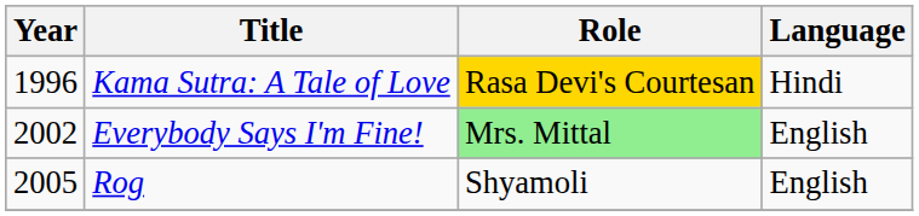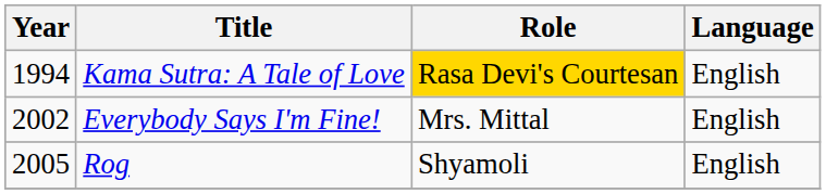Kama Sutra: A Tale of Love | Year: 1996 -> 1994
Kama Sutra: A Tale of Love | Language: Hindi -> English
Everybody Says I'm Fine! | Role: lightgreen background -> no background
